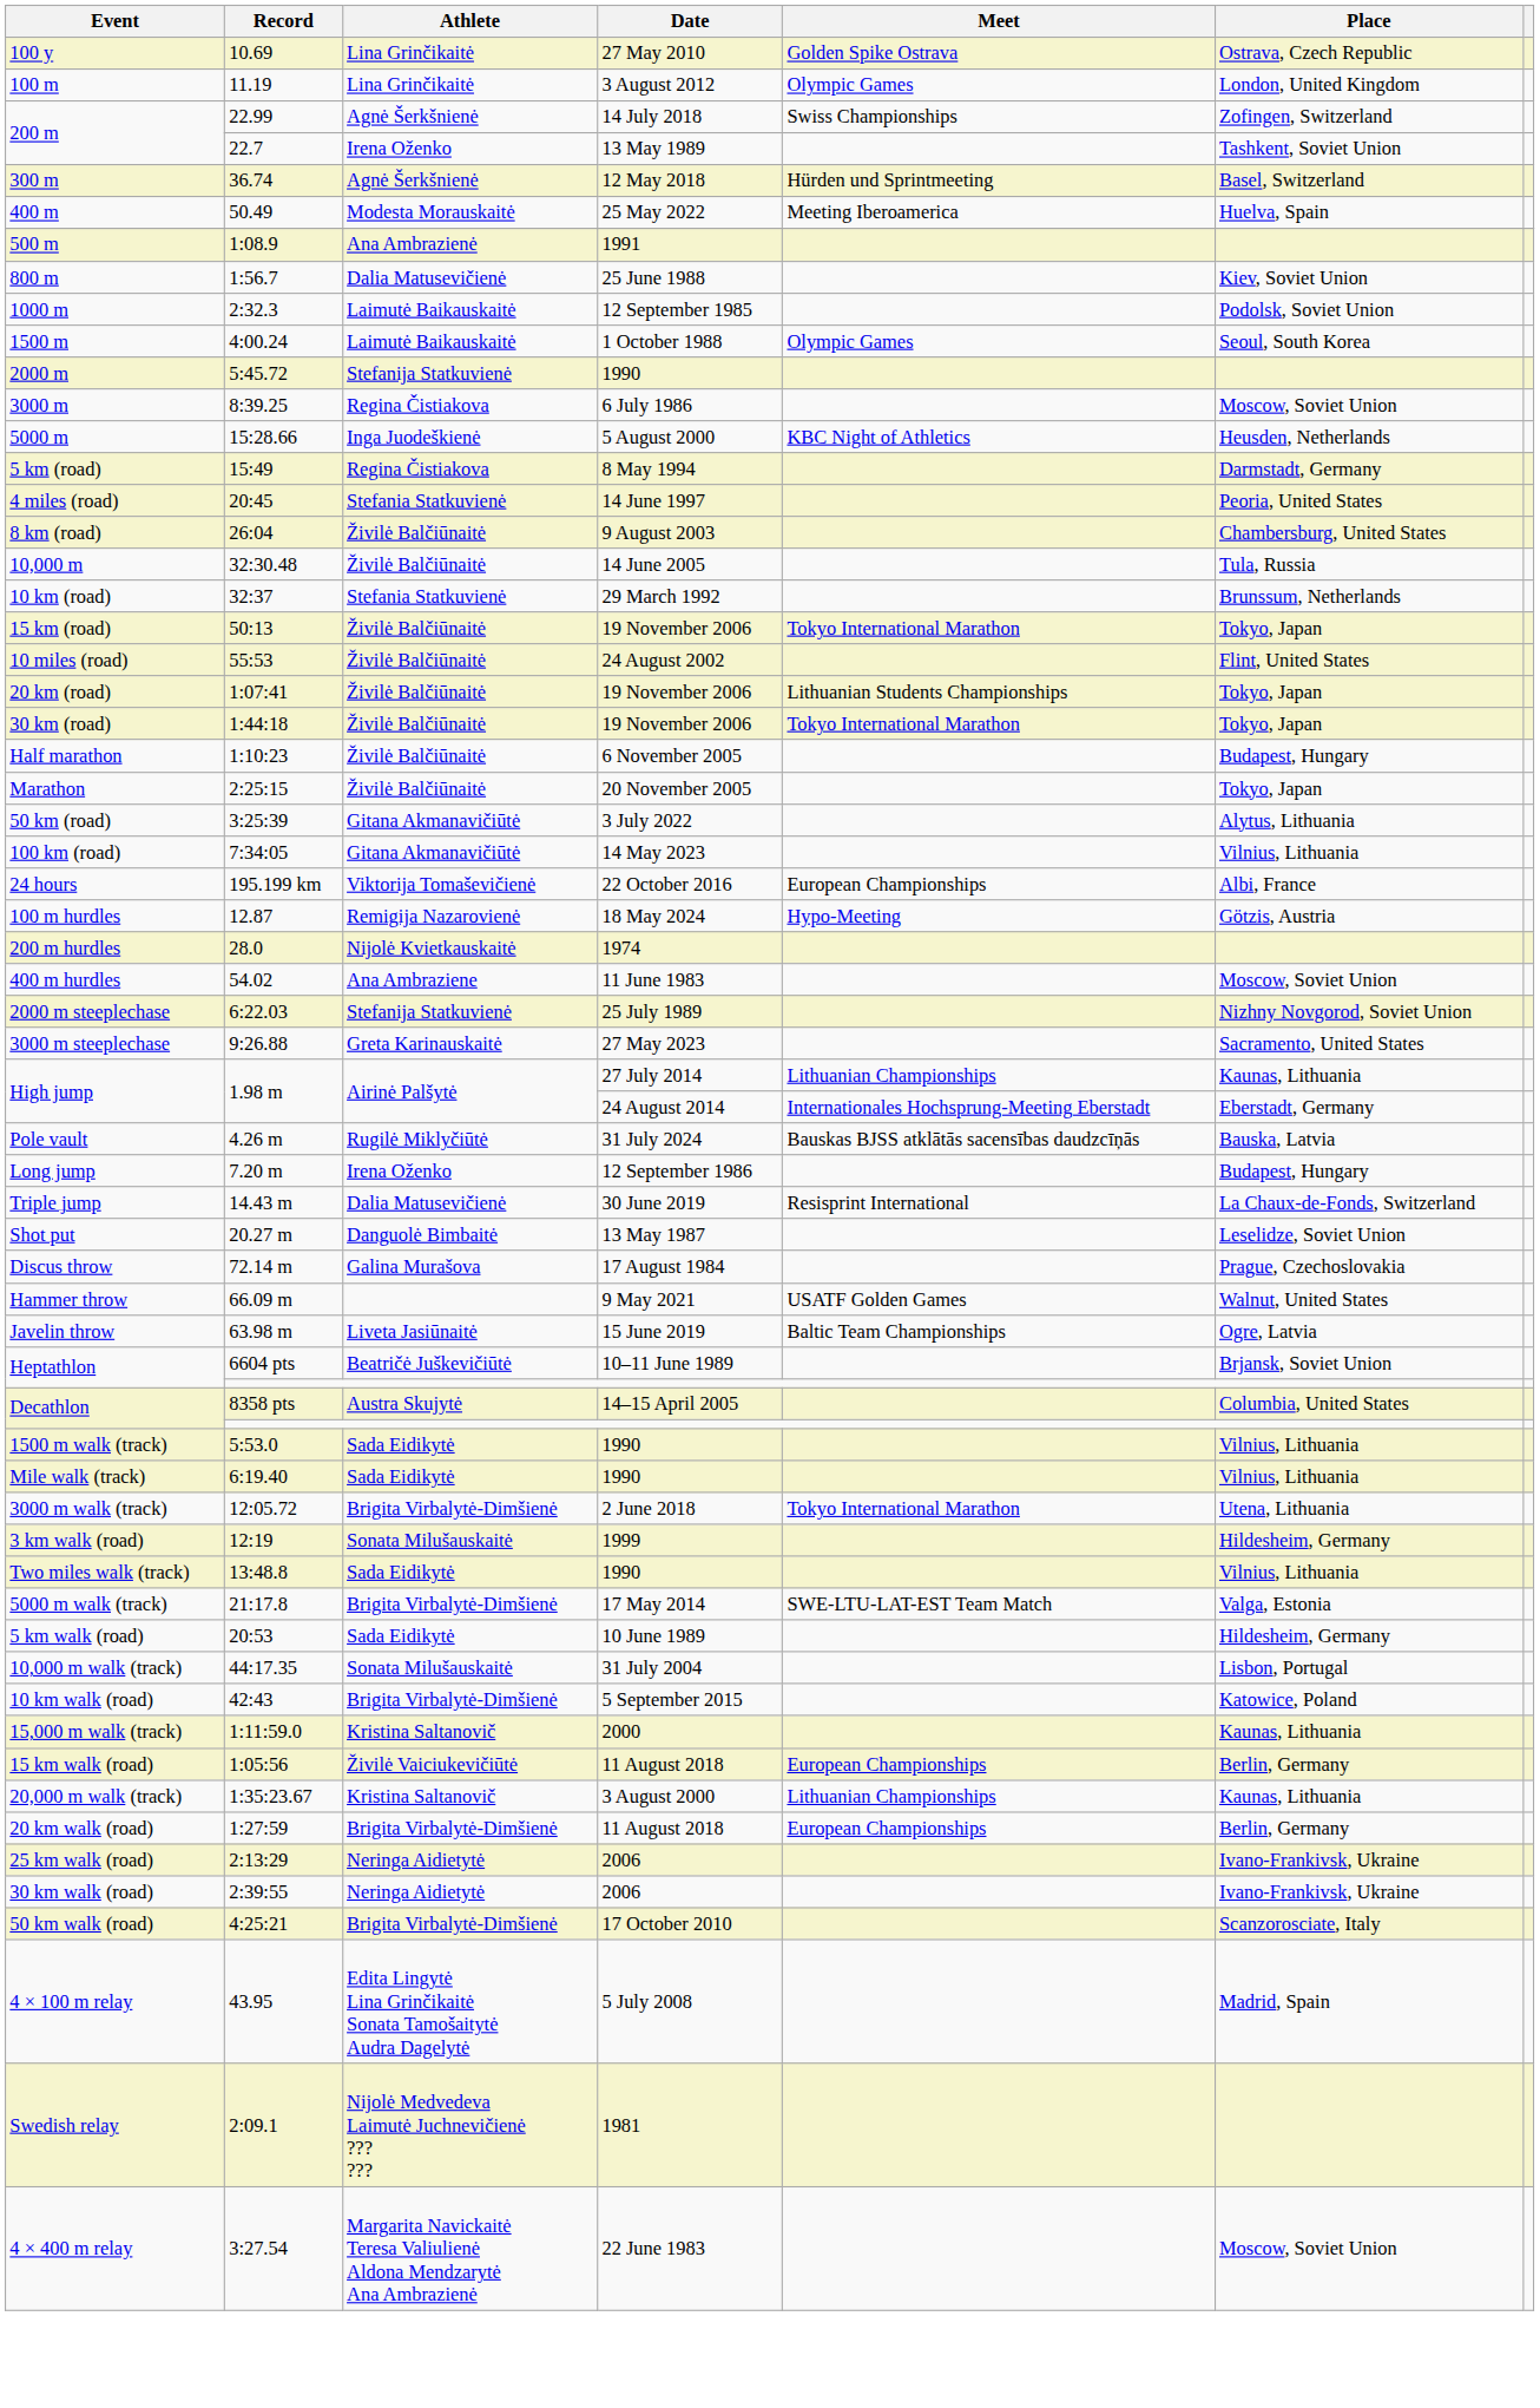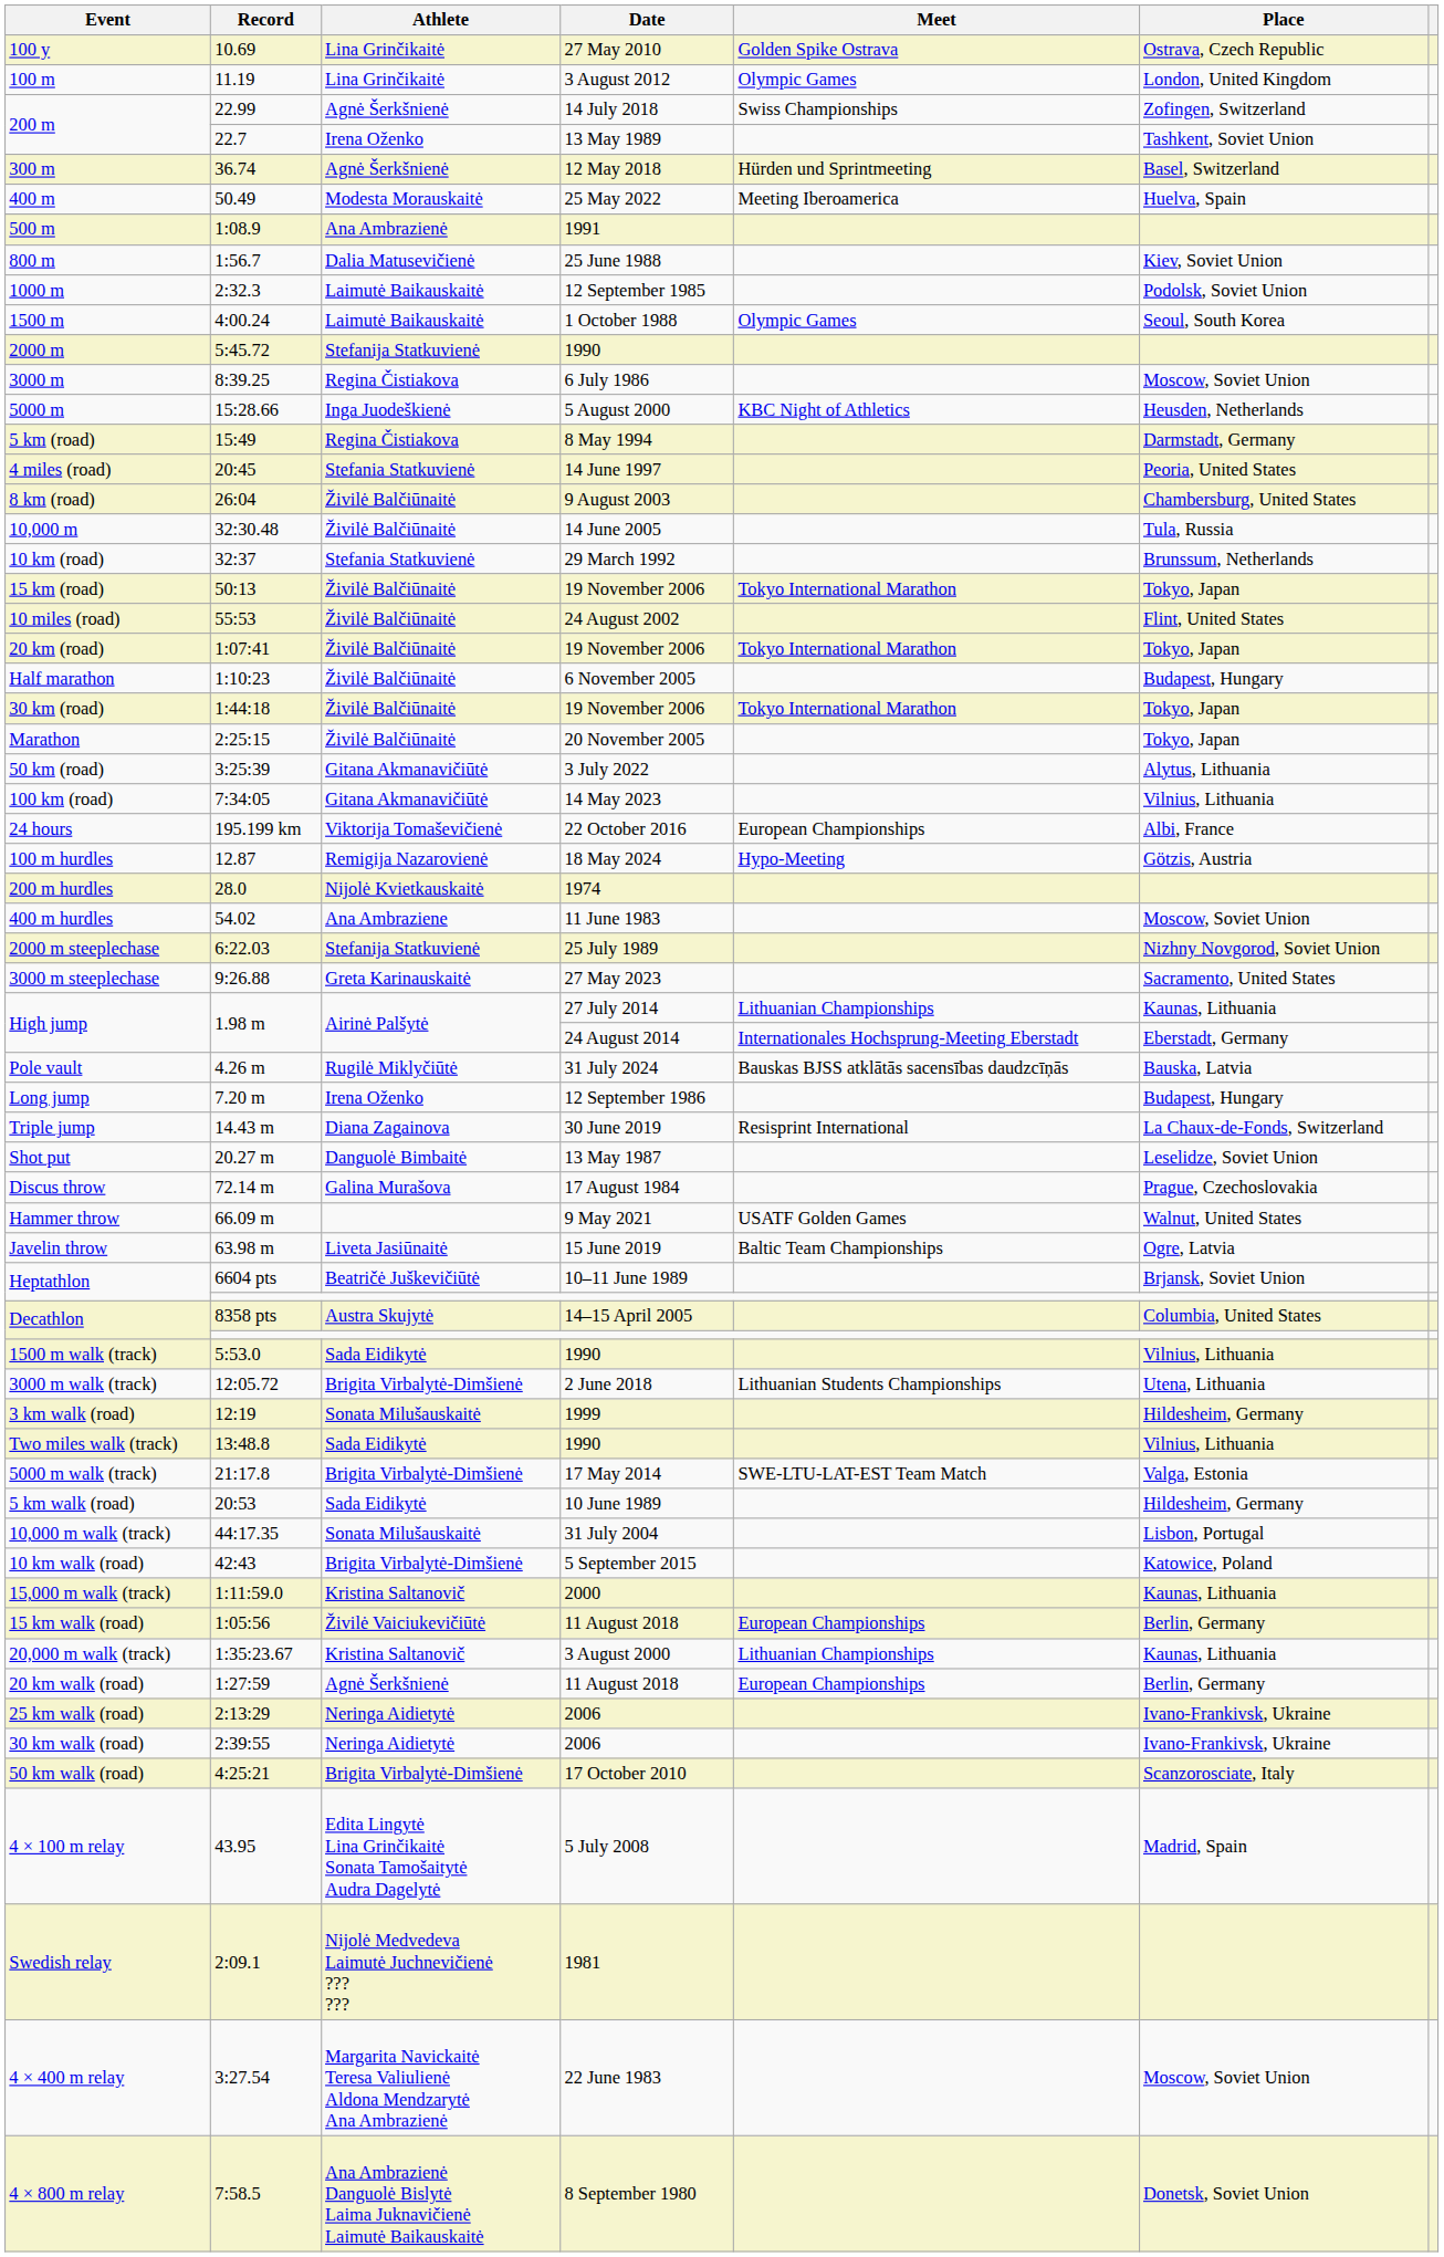20 km (road) | Meet: Lithuanian Students Championships -> Tokyo International Marathon
rows swapped: Half marathon <-> 30 km (road)
Triple jump | Athlete: Dalia Matusevičienė -> Diana Zagainova
- row: Mile walk (track) | 6:19.40 | Sada Eidikytė | 1990 | Vilnius, Lithuania
3000 m walk (track) | Meet: Tokyo International Marathon -> Lithuanian Students Championships
20 km walk (road) | Athlete: Brigita Virbalytė-Dimšienė -> Agnė Šerkšnienė
+ row: 4 × 800 m relay | 7:58.5 | Ana Ambrazienė Danguolė Bislytė Laima Juknavičienė Laimutė Baikauskaitė | 8 September 1980 | Donetsk, Soviet Union
